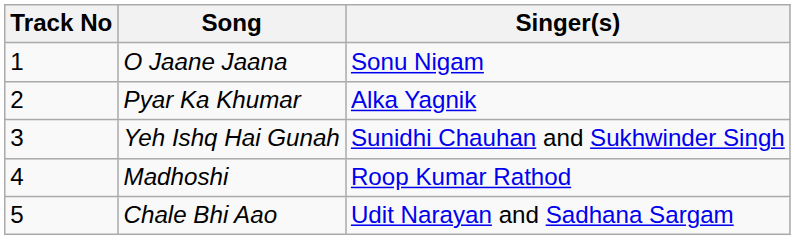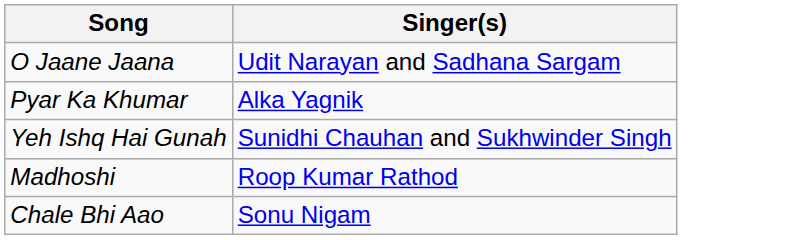- column: Track No | 1 | 2 | 3 | 4 | 5
O Jaane Jaana | Singer(s): Sonu Nigam -> Udit Narayan and Sadhana Sargam
Chale Bhi Aao | Singer(s): Udit Narayan and Sadhana Sargam -> Sonu Nigam
